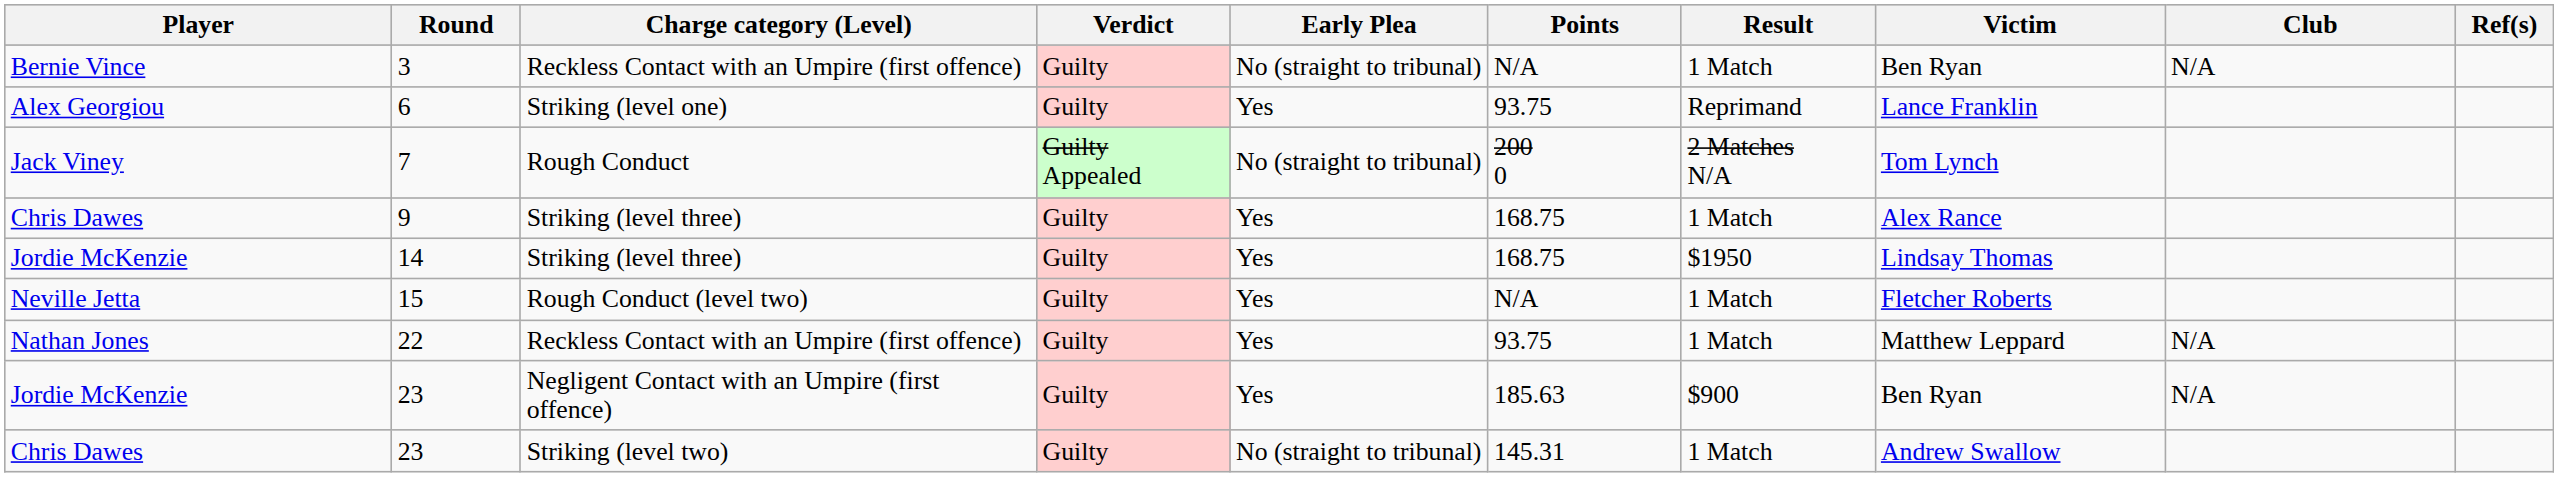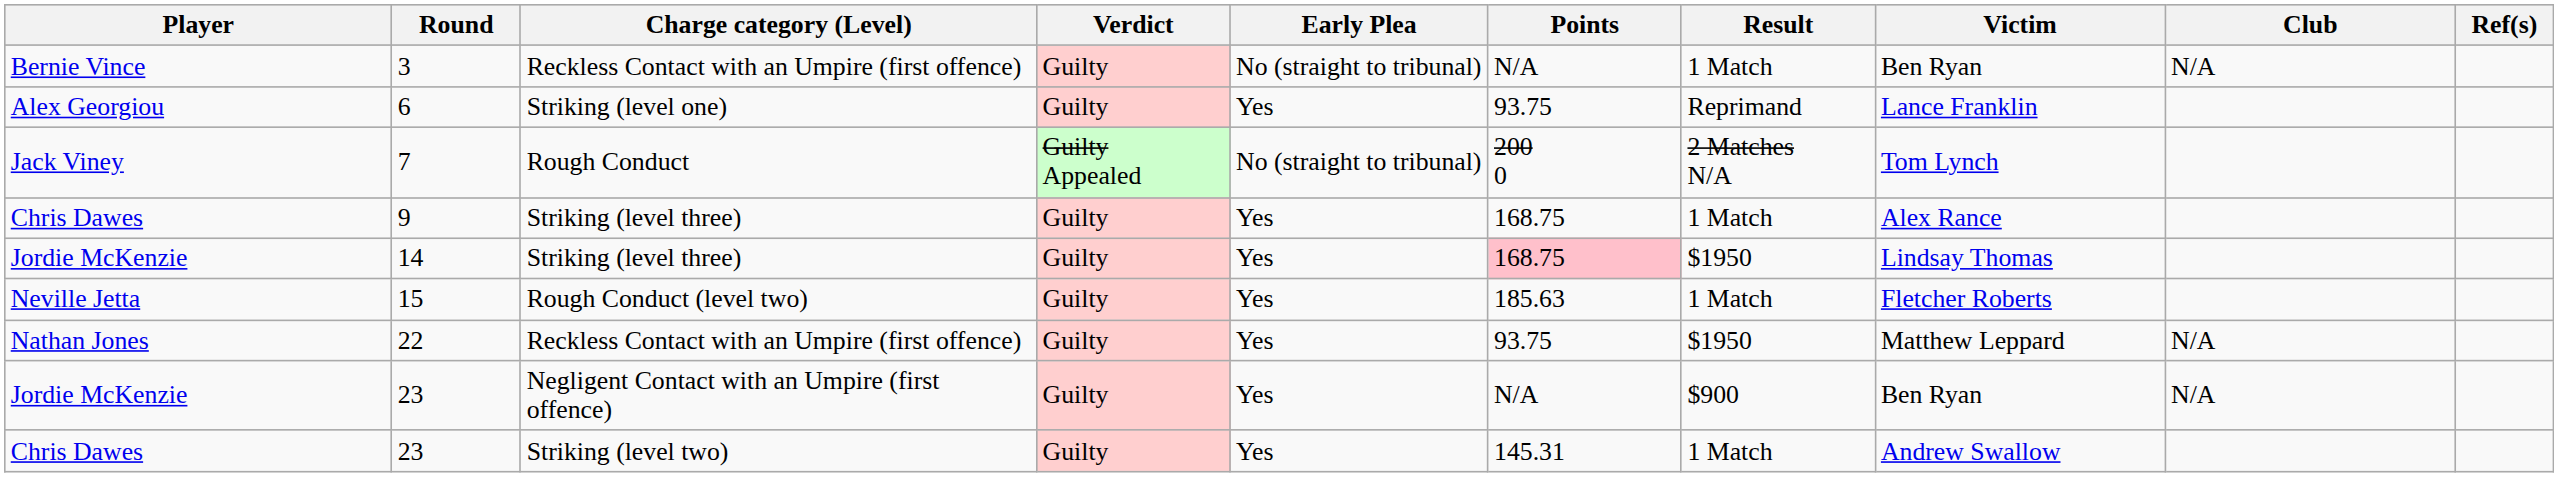14 | Points: no background -> pink background
15 | Points: N/A -> 185.63
22 | Result: 1 Match -> $1950
Jordie McKenzie / 23 | Points: 185.63 -> N/A
Chris Dawes / 23 | Early Plea: No (straight to tribunal) -> Yes
